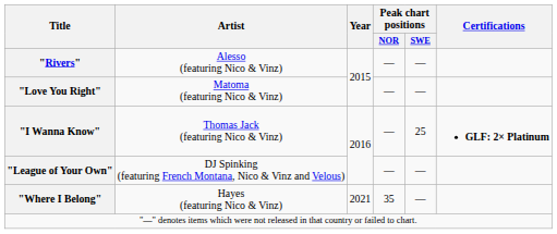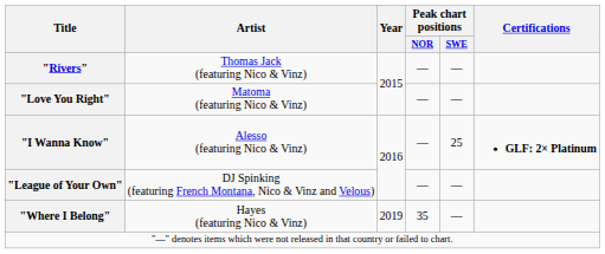"Rivers" | Artist: Alesso (featuring Nico & Vinz) -> Thomas Jack (featuring Nico & Vinz)
"I Wanna Know" | Artist: Thomas Jack (featuring Nico & Vinz) -> Alesso (featuring Nico & Vinz)
"Where I Belong" | Year: 2021 -> 2019
